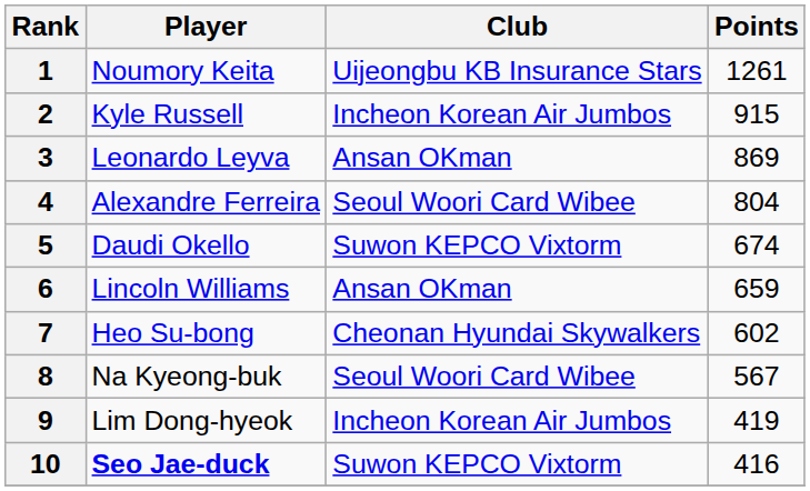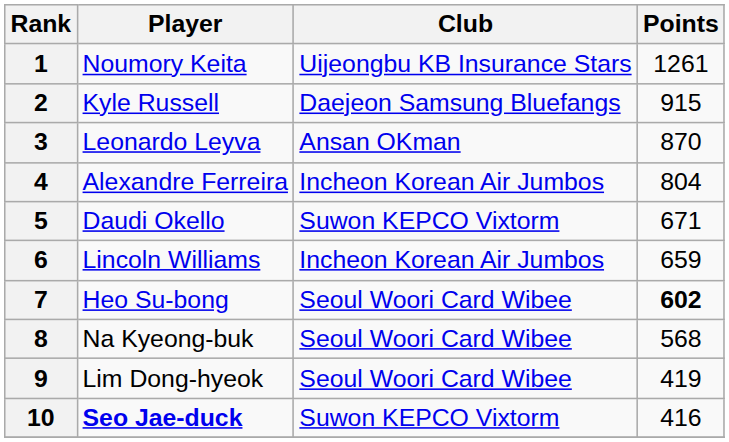2 | Club: Incheon Korean Air Jumbos -> Daejeon Samsung Bluefangs
3 | Points: 869 -> 870
4 | Club: Seoul Woori Card Wibee -> Incheon Korean Air Jumbos
5 | Points: 674 -> 671
6 | Club: Ansan OKman -> Incheon Korean Air Jumbos
7 | Club: Cheonan Hyundai Skywalkers -> Seoul Woori Card Wibee
7 | Points: normal -> bold
8 | Points: 567 -> 568
9 | Club: Incheon Korean Air Jumbos -> Seoul Woori Card Wibee
